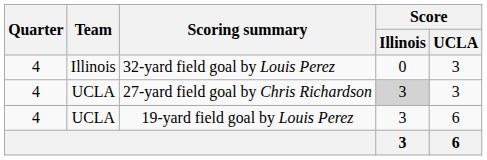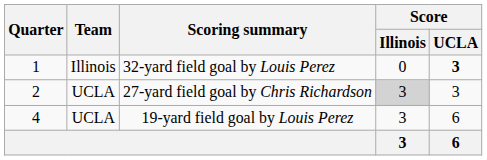32-yard field goal by Louis Perez | Quarter: 4 -> 1
32-yard field goal by Louis Perez | Score / UCLA: normal -> bold
27-yard field goal by Chris Richardson | Quarter: 4 -> 2
